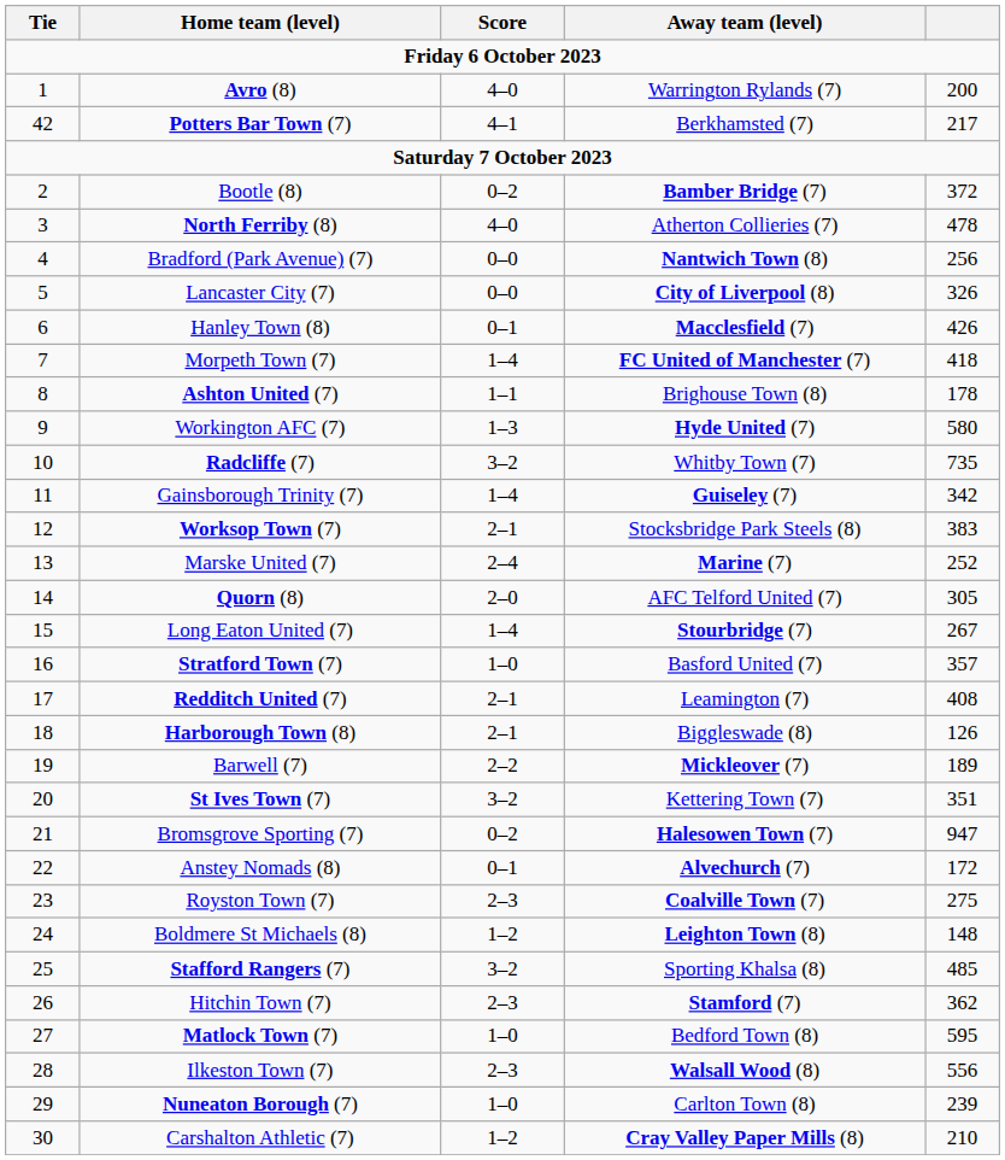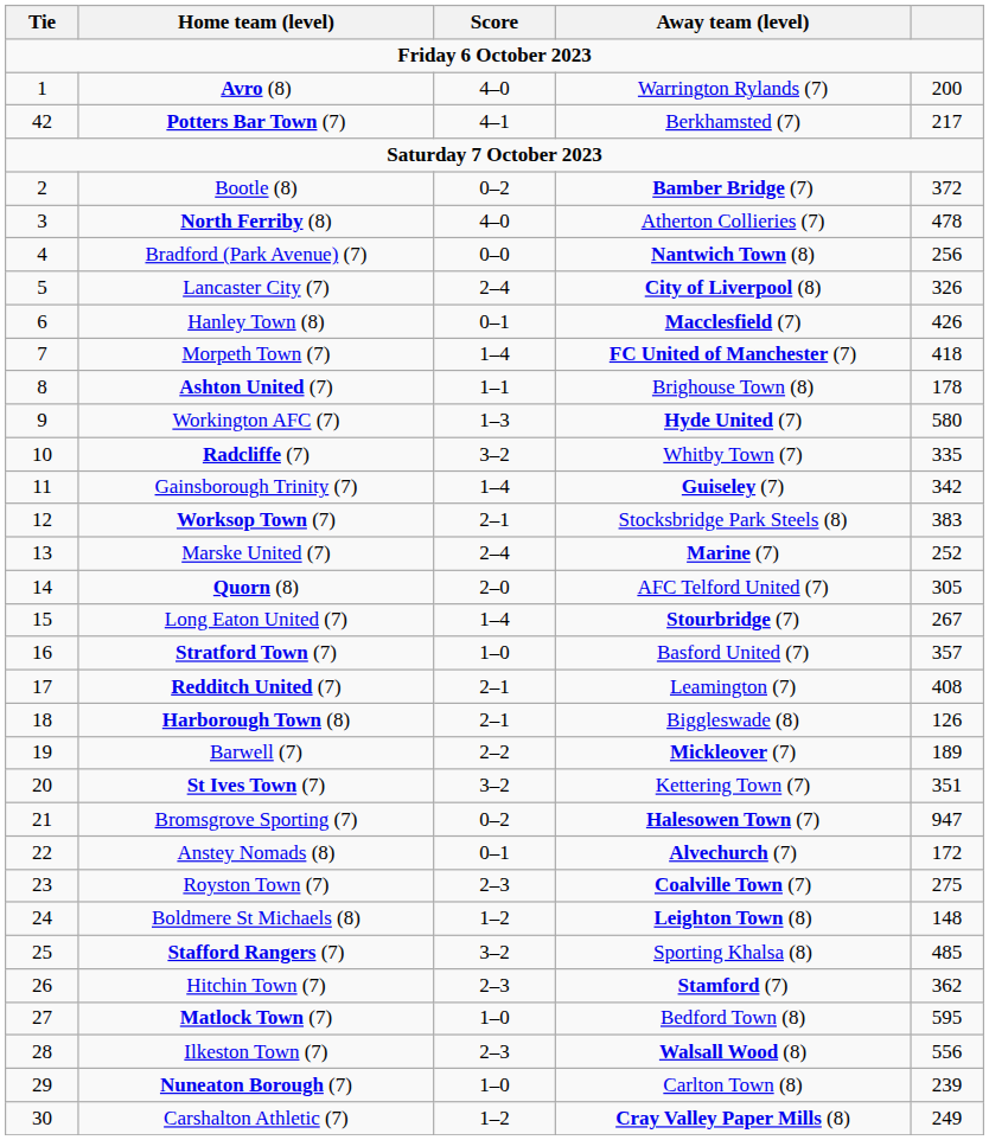Lancaster City (7) | Score: 0–0 -> 2–4
Radcliffe (7) | column 5: 735 -> 335
Carshalton Athletic (7) | column 5: 210 -> 249
